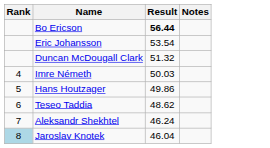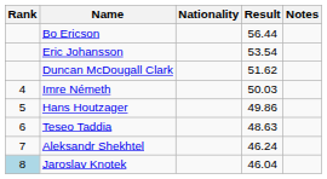+ column: Nationality
Bo Ericson | Result: bold -> normal
Duncan McDougall Clark | Result: 51.32 -> 51.62
Teseo Taddia | Result: 48.62 -> 48.63
